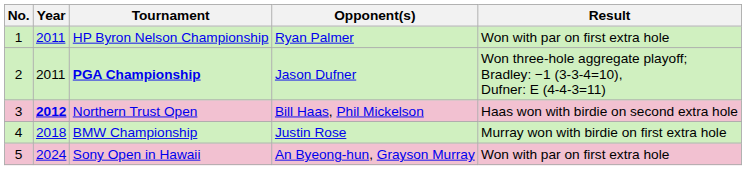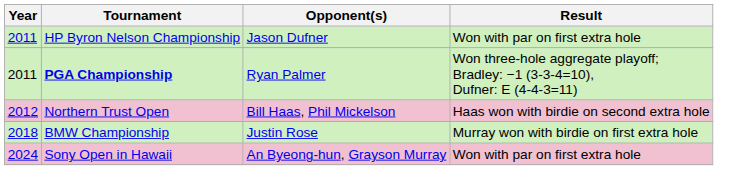- column: No. | 1 | 2 | 3 | 4 | 5
HP Byron Nelson Championship | Opponent(s): Ryan Palmer -> Jason Dufner
PGA Championship | Opponent(s): Jason Dufner -> Ryan Palmer
Northern Trust Open | Year: bold -> normal
